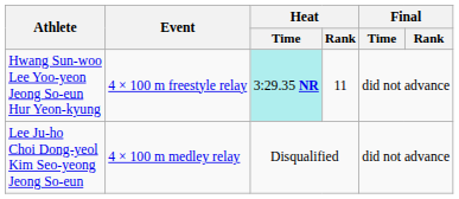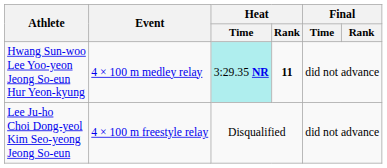Hwang Sun-woo Lee Yoo-yeon Jeong So-eun Hur Yeon-kyung | Event: 4 × 100 m freestyle relay -> 4 × 100 m medley relay
Hwang Sun-woo Lee Yoo-yeon Jeong So-eun Hur Yeon-kyung | Heat / Rank: normal -> bold
Lee Ju-ho Choi Dong-yeol Kim Seo-yeong Jeong So-eun | Event: 4 × 100 m medley relay -> 4 × 100 m freestyle relay
